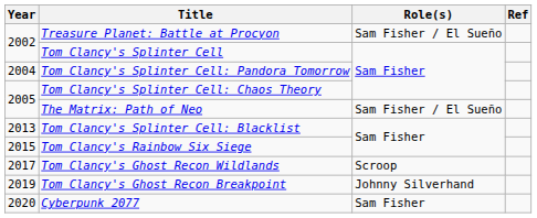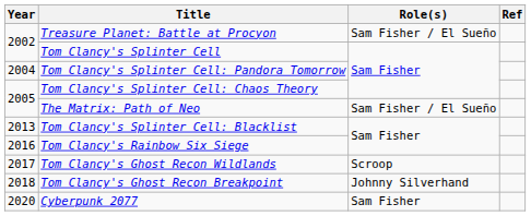Tom Clancy's Rainbow Six Siege | Year: 2015 -> 2016
Tom Clancy's Ghost Recon Breakpoint | Year: 2019 -> 2018
